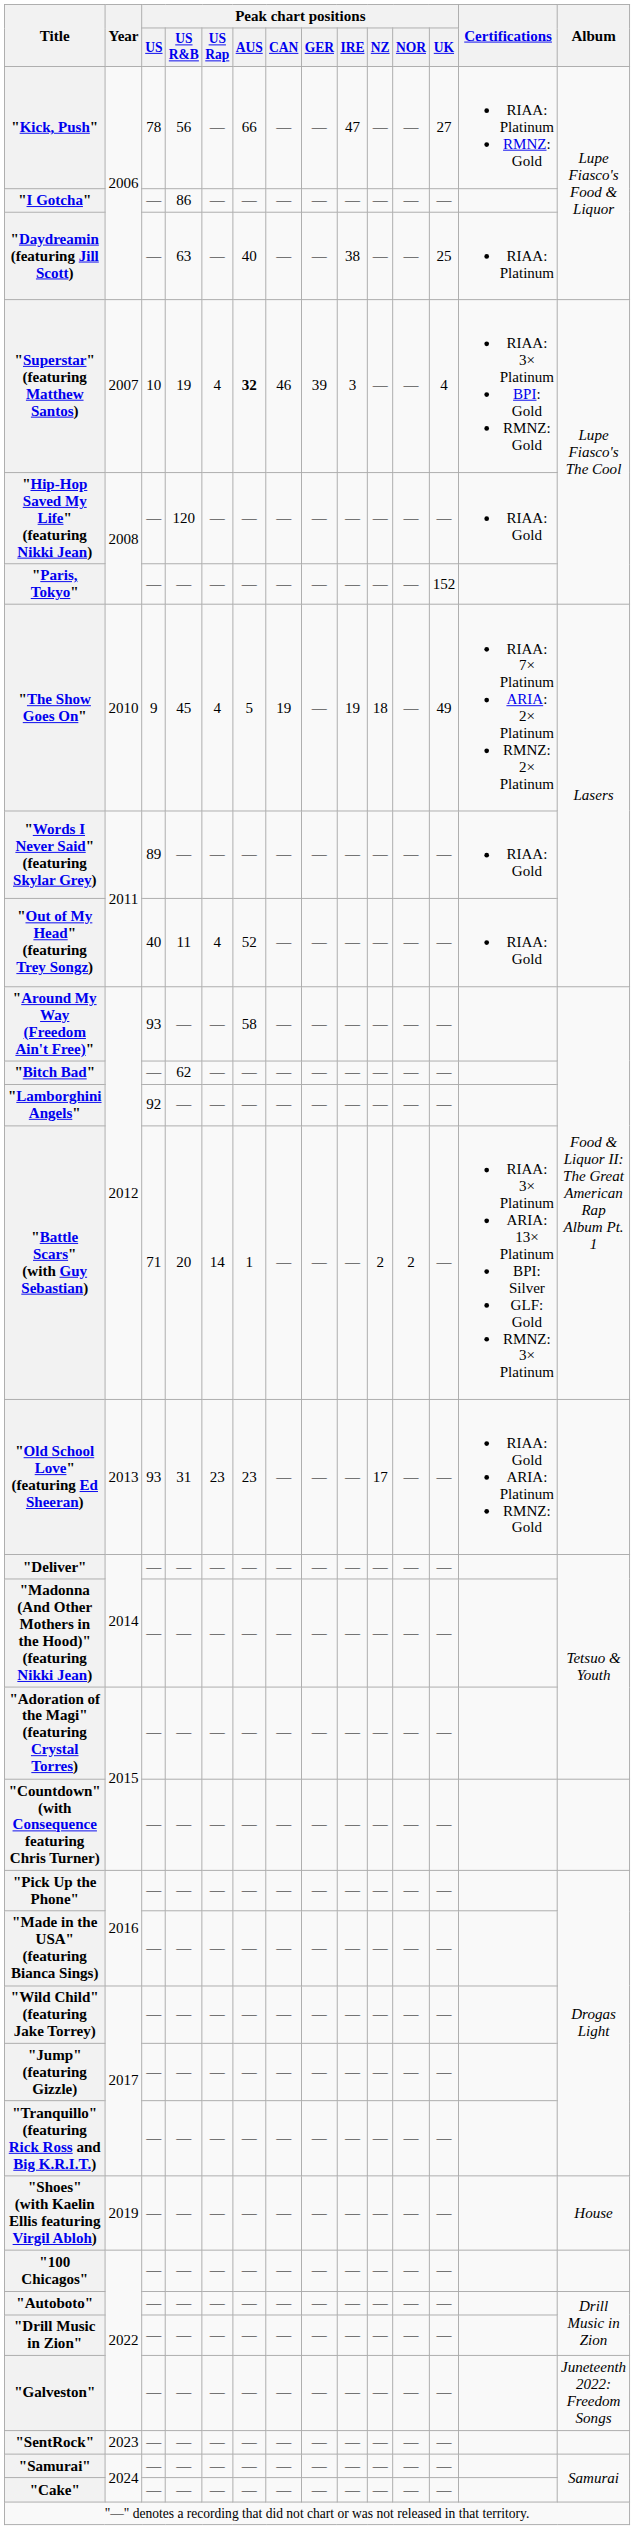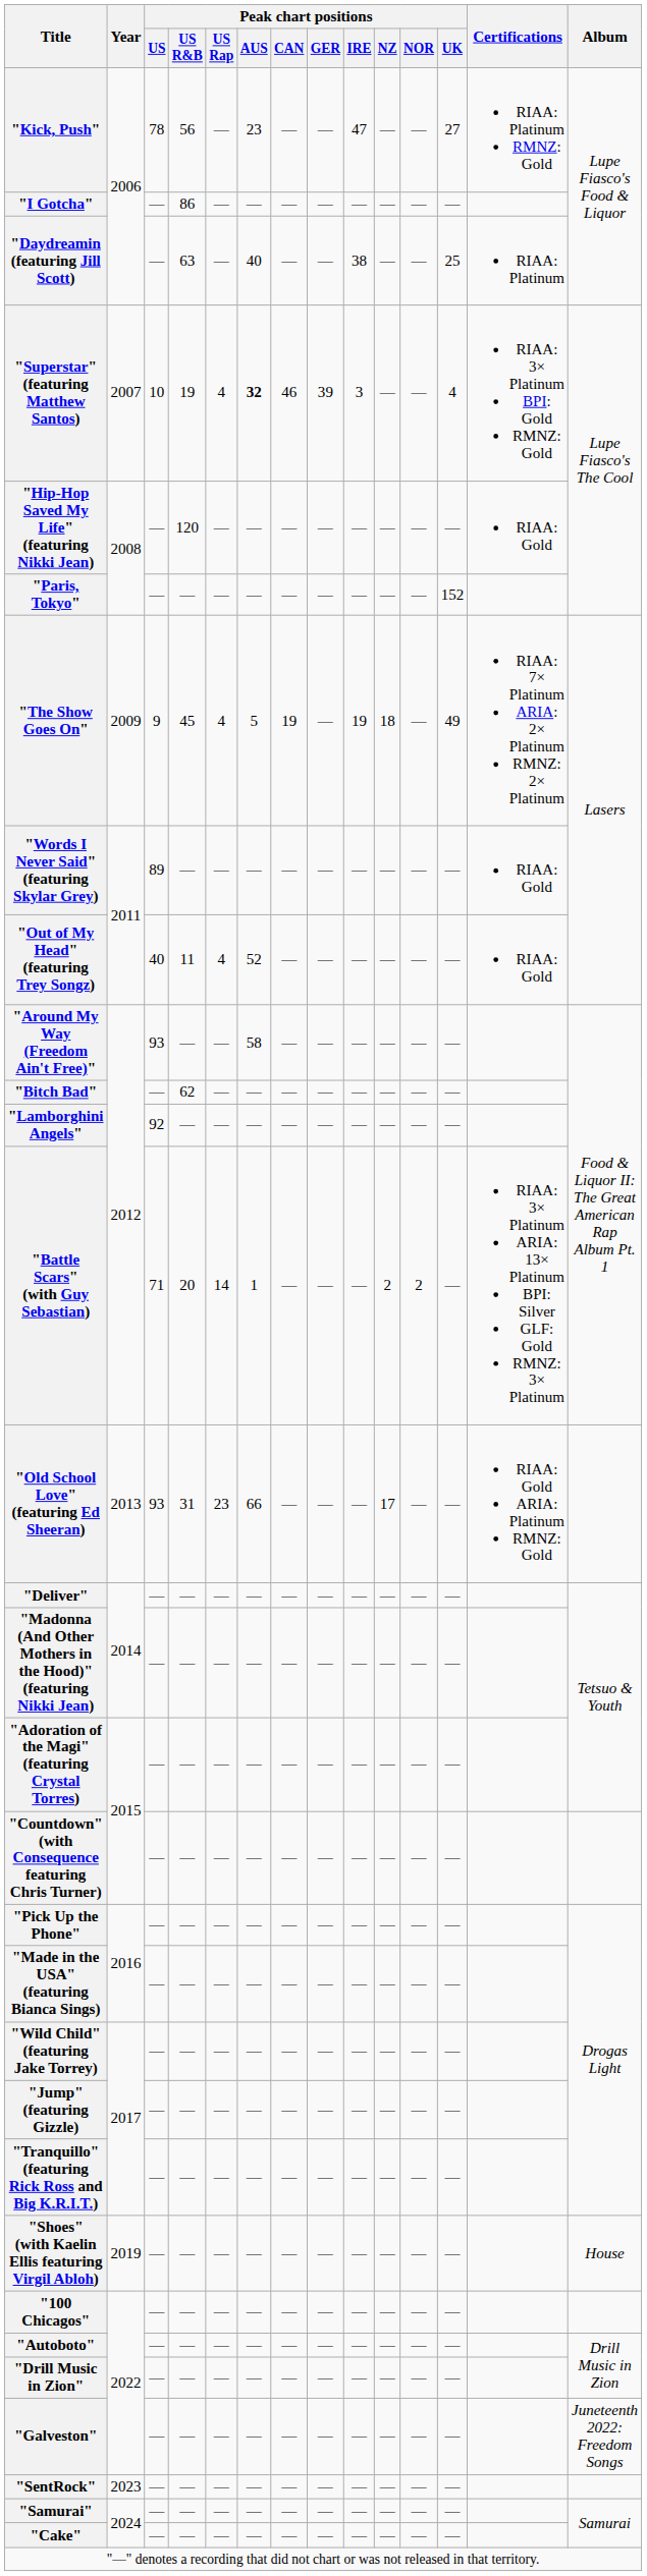"Kick, Push" | Peak chart positions / AUS: 66 -> 23
"The Show Goes On" | Year: 2010 -> 2009
"Old School Love" (featuring Ed Sheeran) | Peak chart positions / AUS: 23 -> 66
